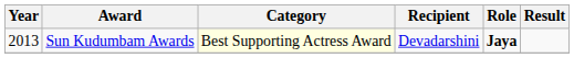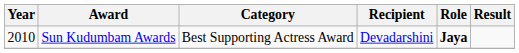Sun Kudumbam Awards | Year: 2013 -> 2010
Sun Kudumbam Awards | Category: lightyellow background -> no background
